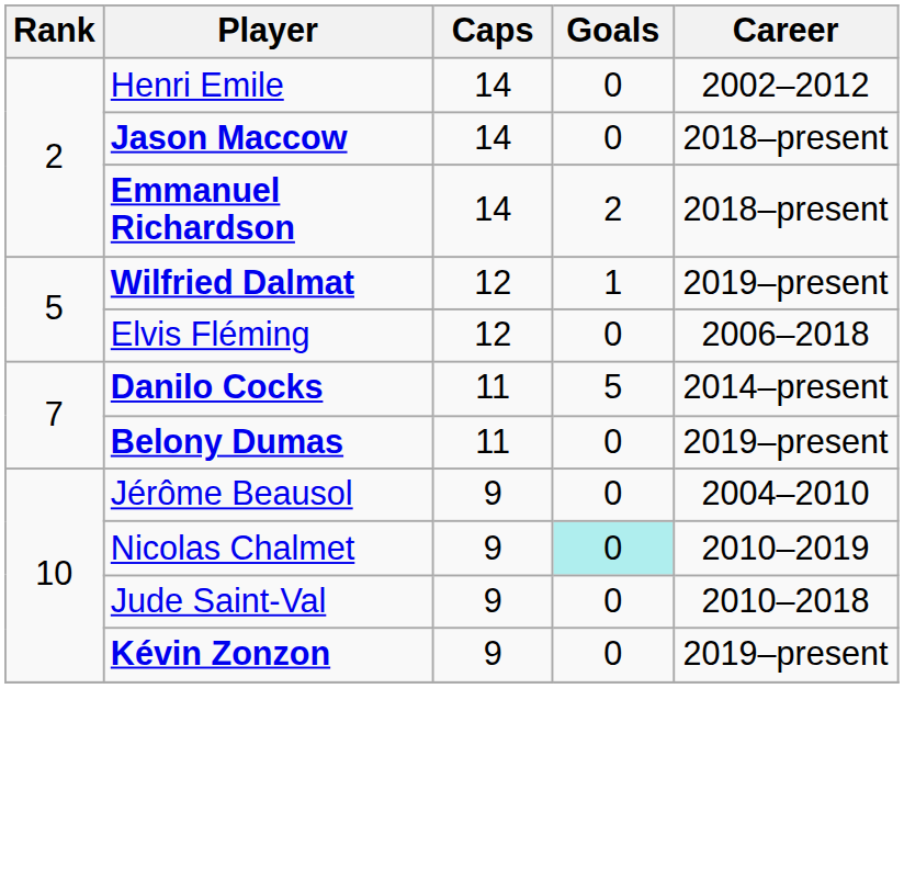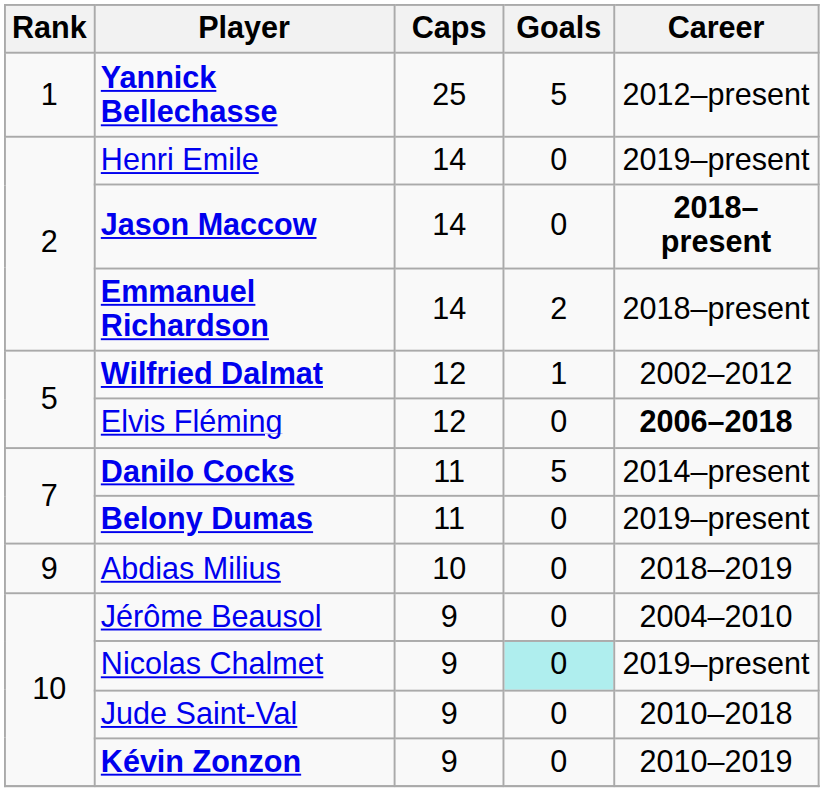+ row: 1 | Yannick Bellechasse | 25 | 5 | 2012–present
Henri Emile | Career: 2002–2012 -> 2019–present
Jason Maccow | Career: normal -> bold
Wilfried Dalmat | Career: 2019–present -> 2002–2012
Elvis Fléming | Career: normal -> bold
+ row: 9 | Abdias Milius | 10 | 0 | 2018–2019
Nicolas Chalmet | Career: 2010–2019 -> 2019–present
Kévin Zonzon | Career: 2019–present -> 2010–2019
